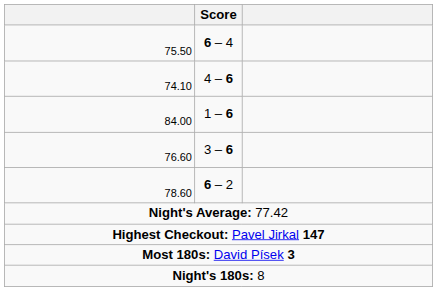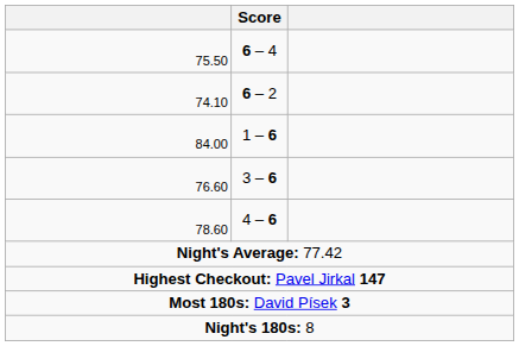74.10 | Score: 4 – 6 -> 6 – 2
78.60 | Score: 6 – 2 -> 4 – 6
